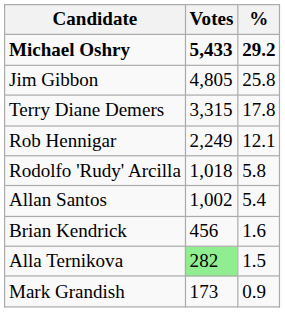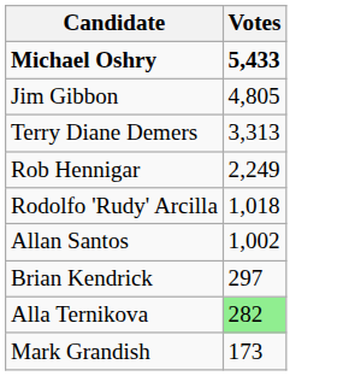- column: % | 29.2 | 25.8 | 17.8 | 12.1 | 5.8 | 5.4 | 1.6 | 1.5 | 0.9
Terry Diane Demers | Votes: 3,315 -> 3,313
Brian Kendrick | Votes: 456 -> 297
